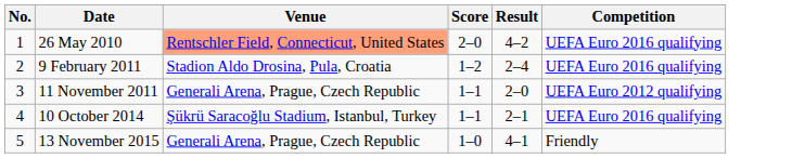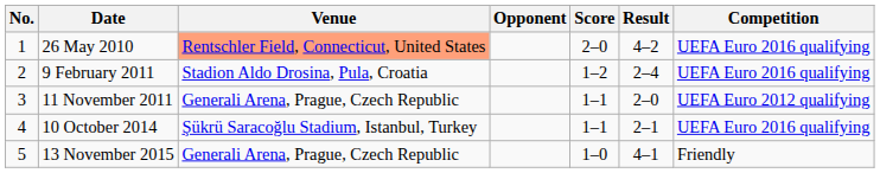+ column: Opponent
